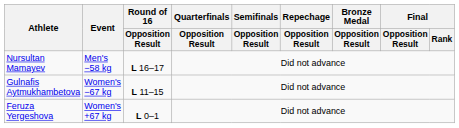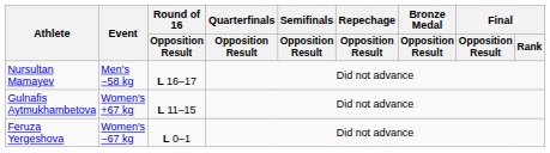Gulnafis Aytmukhambetova | Event: Women's −67 kg -> Women's +67 kg
Feruza Yergeshova | Event: Women's +67 kg -> Women's −67 kg
